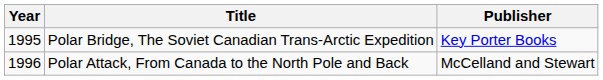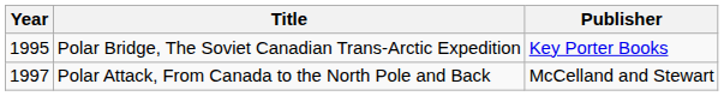Polar Attack, From Canada to the North Pole and Back | Year: 1996 -> 1997
